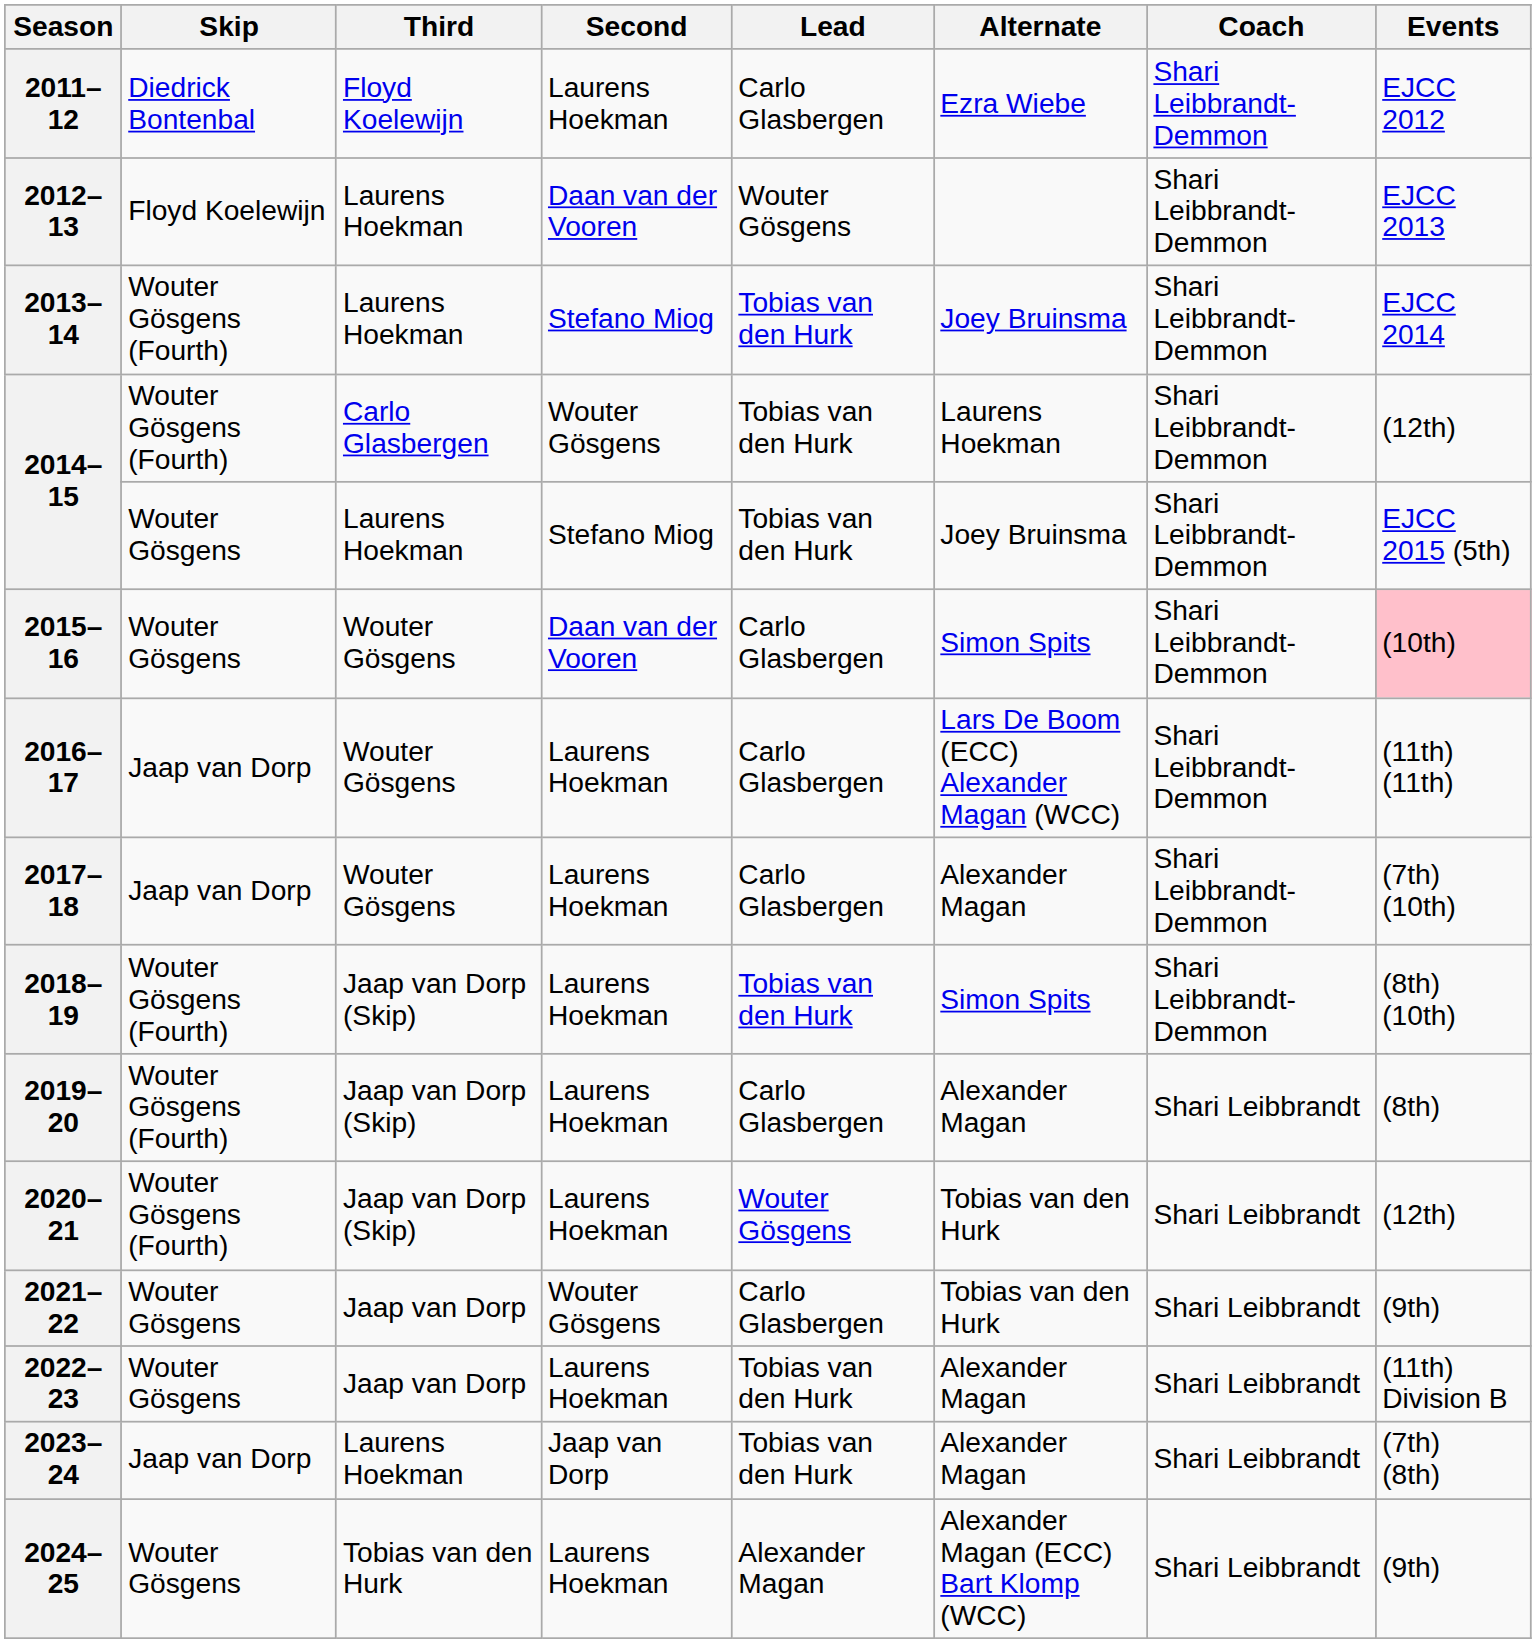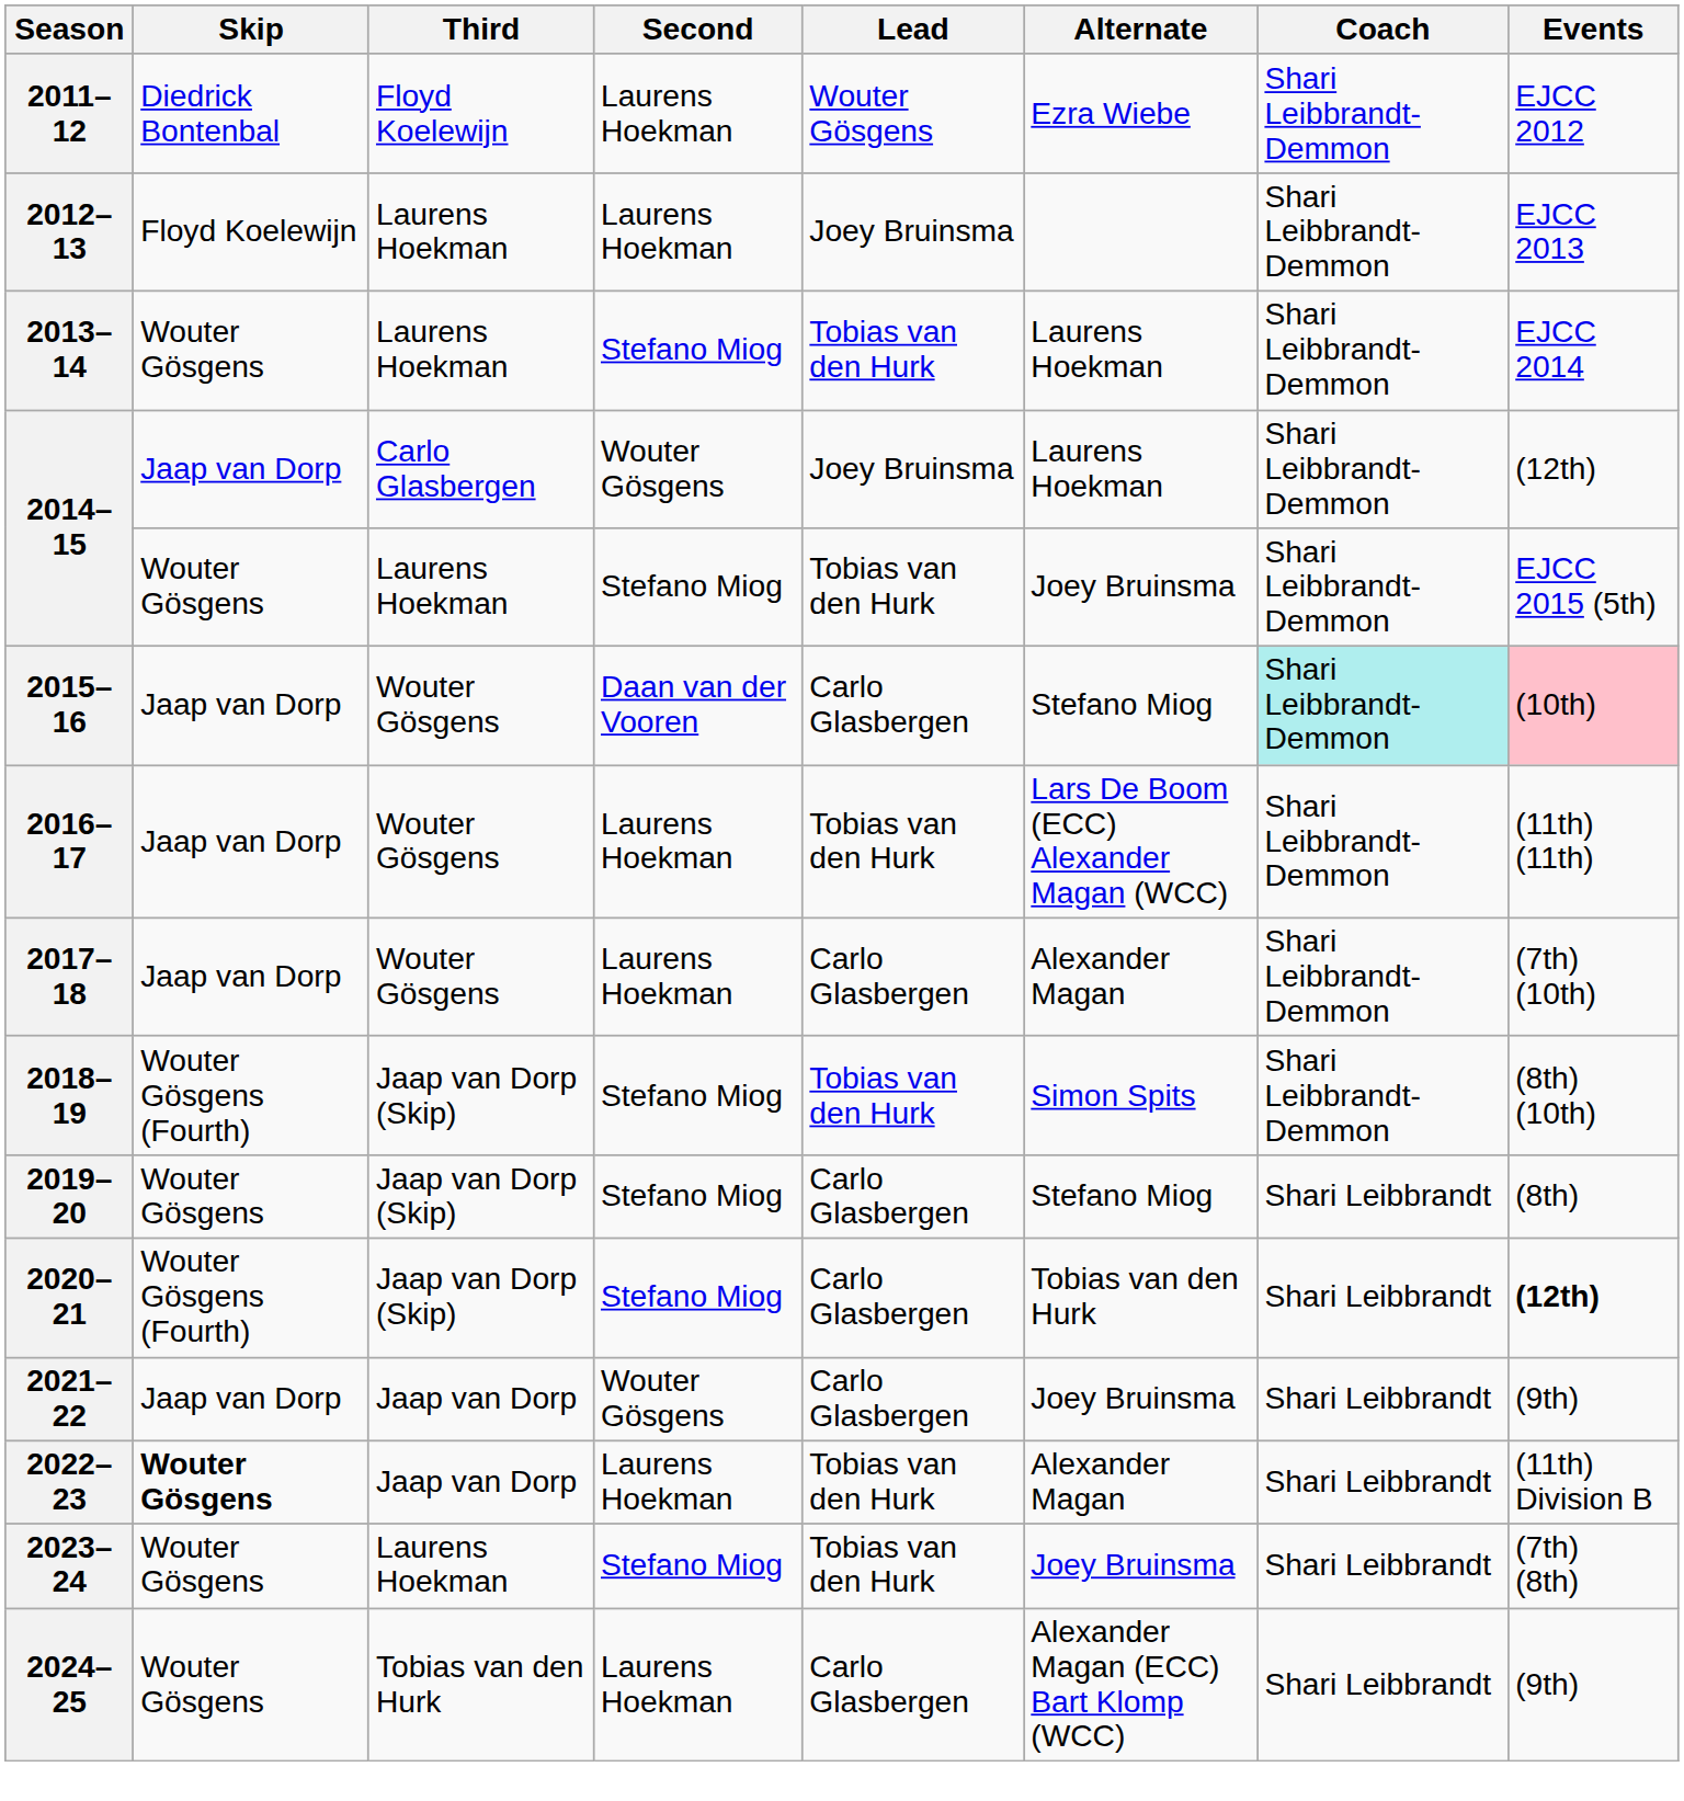2011–12 | Lead: Carlo Glasbergen -> Wouter Gösgens
2012–13 | Second: Daan van der Vooren -> Laurens Hoekman
2012–13 | Lead: Wouter Gösgens -> Joey Bruinsma
2013–14 | Skip: Wouter Gösgens (Fourth) -> Wouter Gösgens
2013–14 | Alternate: Joey Bruinsma -> Laurens Hoekman
2014–15 / Carlo Glasbergen | Skip: Wouter Gösgens (Fourth) -> Jaap van Dorp
2014–15 / Carlo Glasbergen | Lead: Tobias van den Hurk -> Joey Bruinsma
2015–16 | Skip: Wouter Gösgens -> Jaap van Dorp
2015–16 | Alternate: Simon Spits -> Stefano Miog
2015–16 | Coach: no background -> paleturquoise background
2016–17 | Lead: Carlo Glasbergen -> Tobias van den Hurk
2018–19 | Second: Laurens Hoekman -> Stefano Miog
2019–20 | Skip: Wouter Gösgens (Fourth) -> Wouter Gösgens
2019–20 | Second: Laurens Hoekman -> Stefano Miog
2019–20 | Alternate: Alexander Magan -> Stefano Miog
2020–21 | Second: Laurens Hoekman -> Stefano Miog
2020–21 | Lead: Wouter Gösgens -> Carlo Glasbergen
2020–21 | Events: normal -> bold
2021–22 | Skip: Wouter Gösgens -> Jaap van Dorp
2021–22 | Alternate: Tobias van den Hurk -> Joey Bruinsma
2022–23 | Skip: normal -> bold
2023–24 | Skip: Jaap van Dorp -> Wouter Gösgens
2023–24 | Second: Jaap van Dorp -> Stefano Miog
2023–24 | Alternate: Alexander Magan -> Joey Bruinsma
2024–25 | Lead: Alexander Magan -> Carlo Glasbergen
